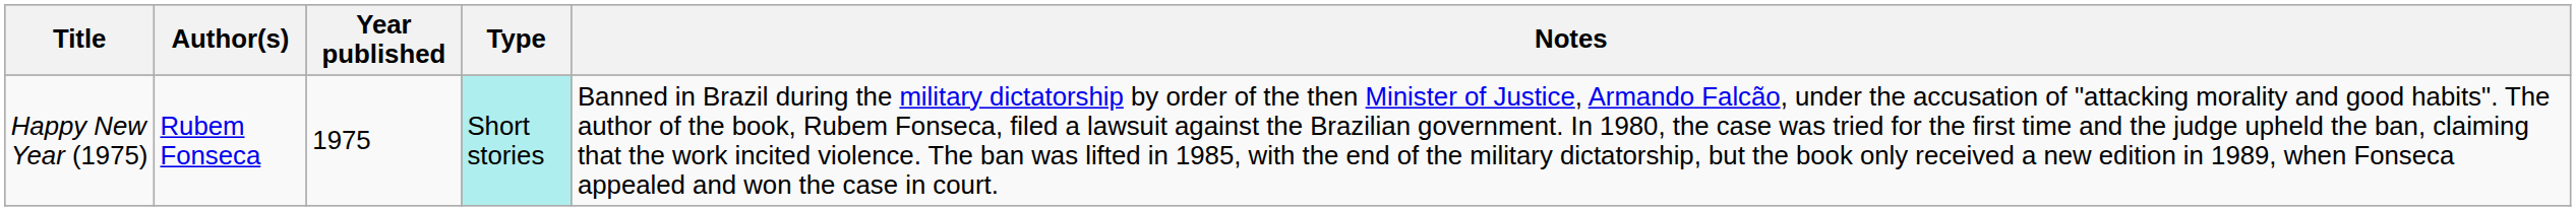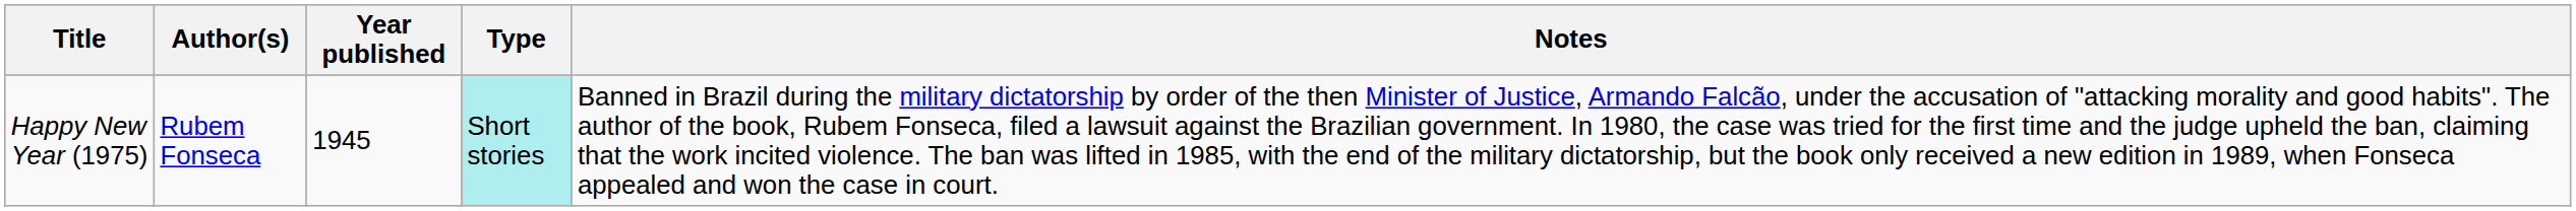Happy New Year (1975) | Year published: 1975 -> 1945
